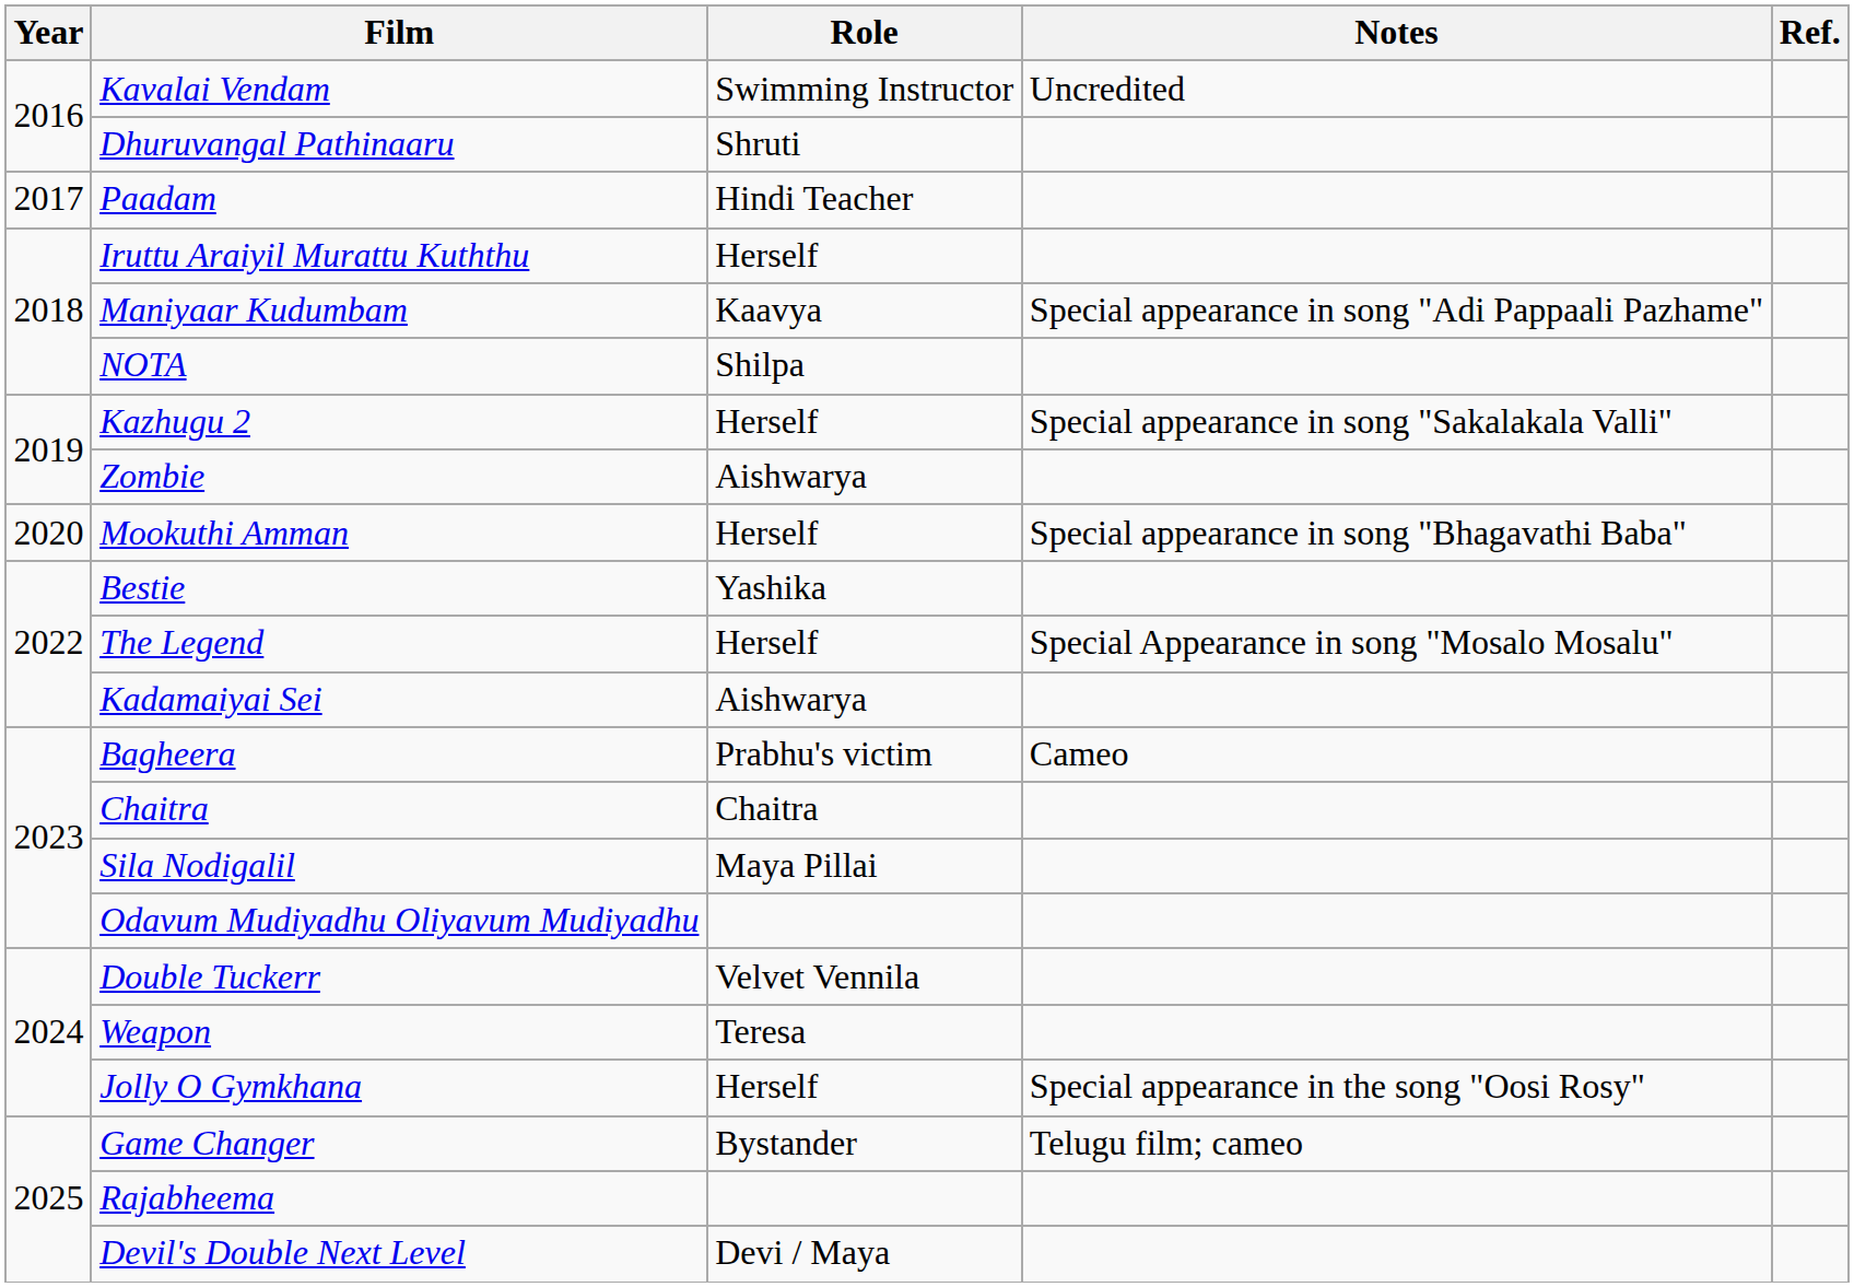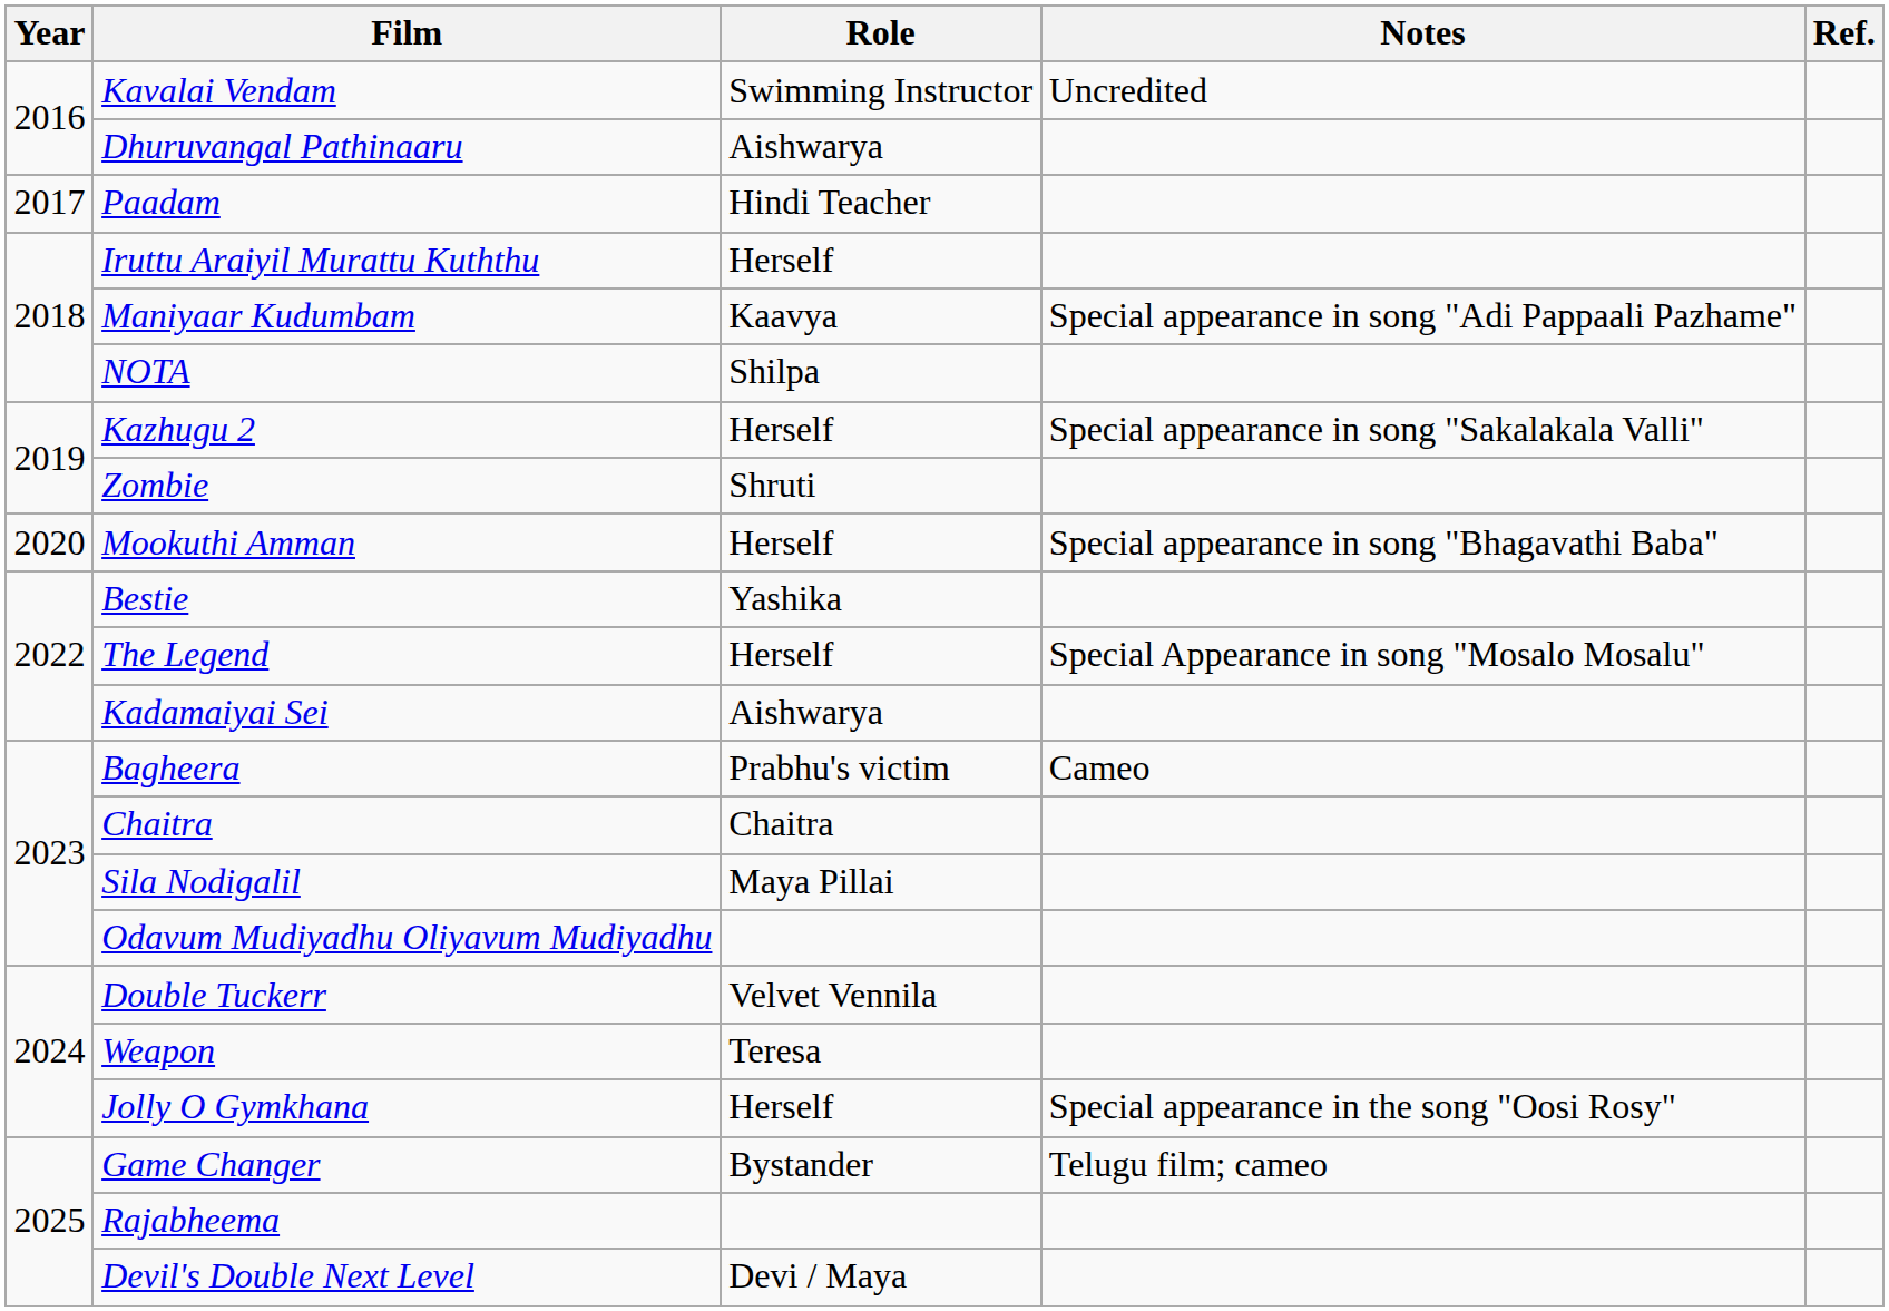Dhuruvangal Pathinaaru | Role: Shruti -> Aishwarya
Zombie | Role: Aishwarya -> Shruti
